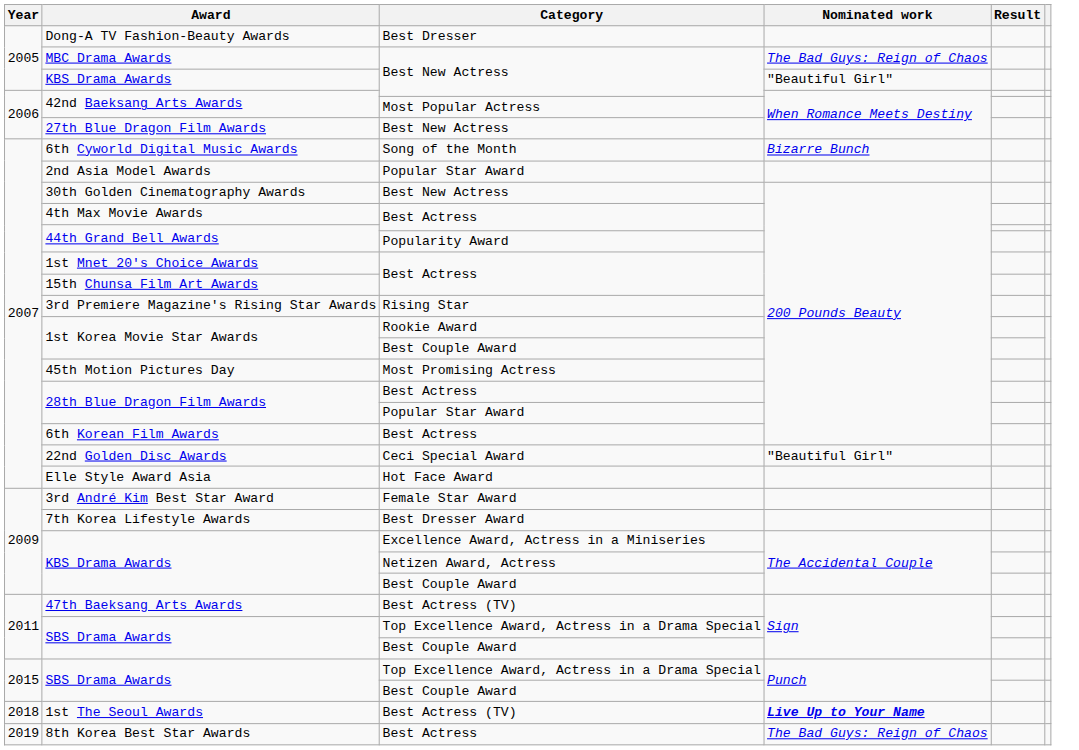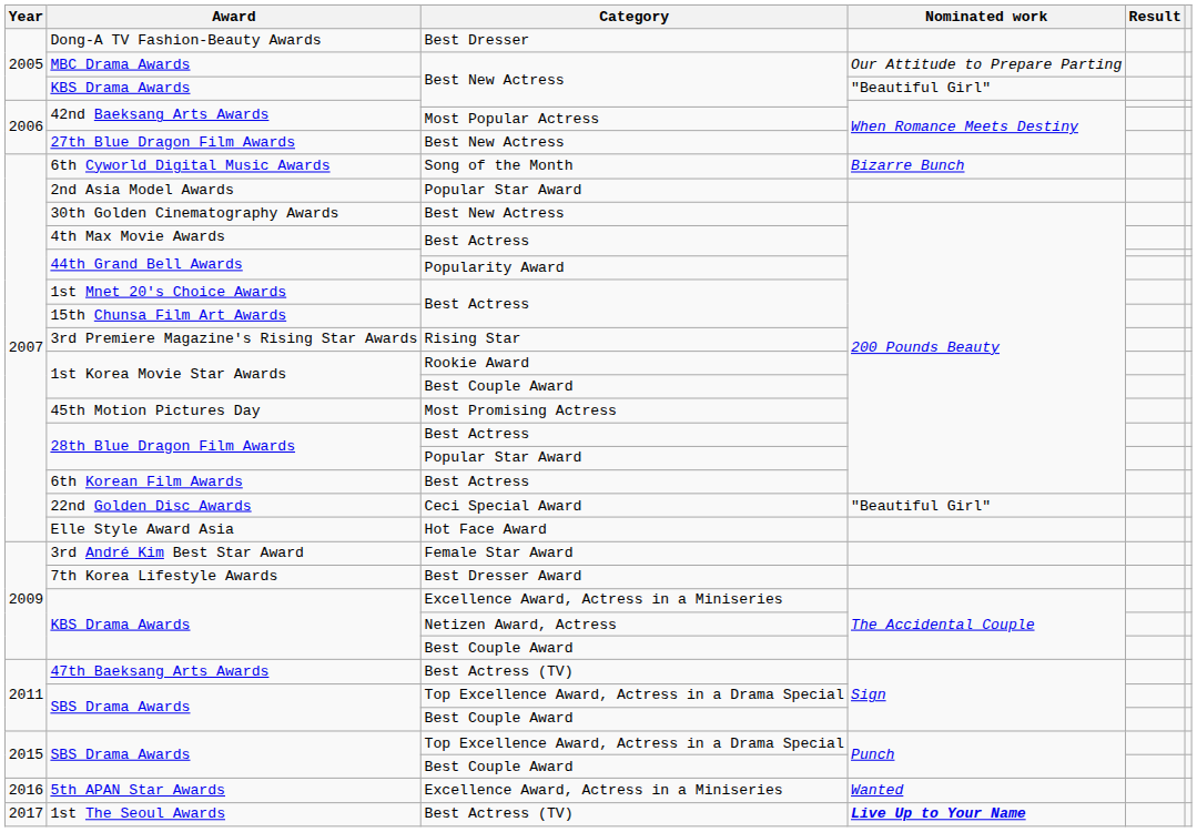MBC Drama Awards | Nominated work: The Bad Guys: Reign of Chaos -> Our Attitude to Prepare Parting
+ row: 2016 | 5th APAN Star Awards | Excellence Award, Actress in a Miniseries | Wanted
1st The Seoul Awards | Year: 2018 -> 2017
- row: 2019 | 8th Korea Best Star Awards | Best Actress | The Bad Guys: Reign of Chaos
